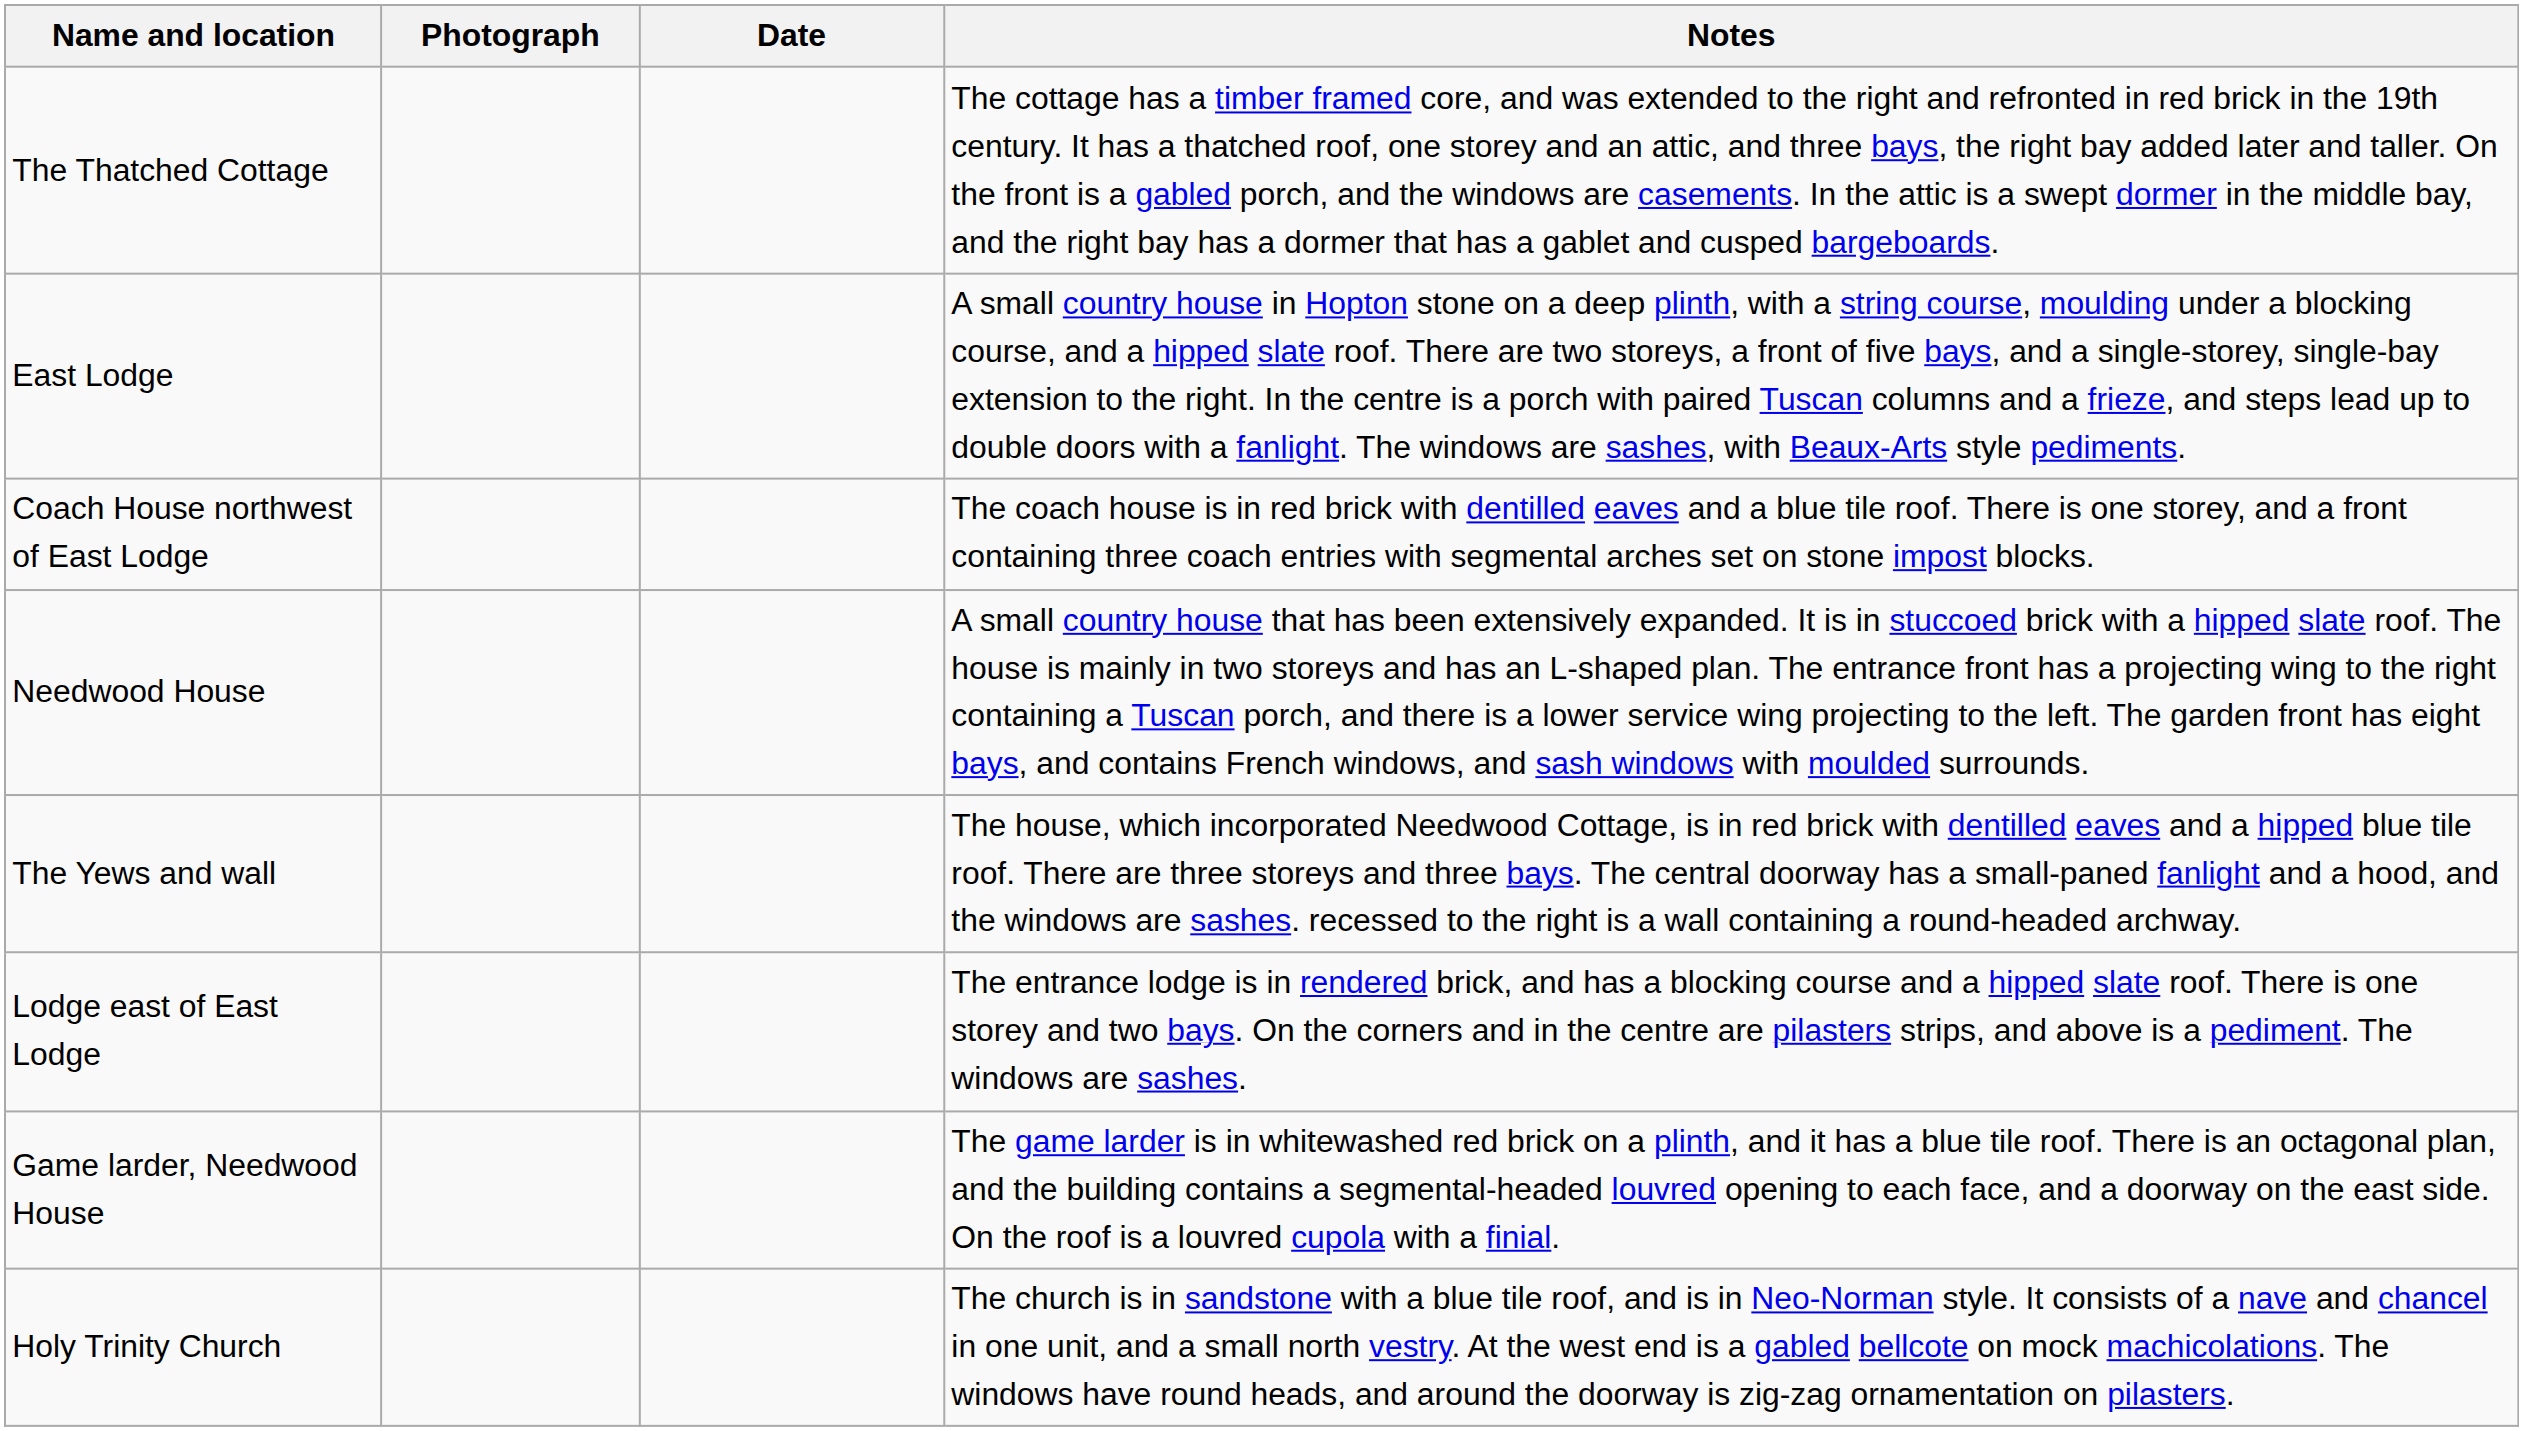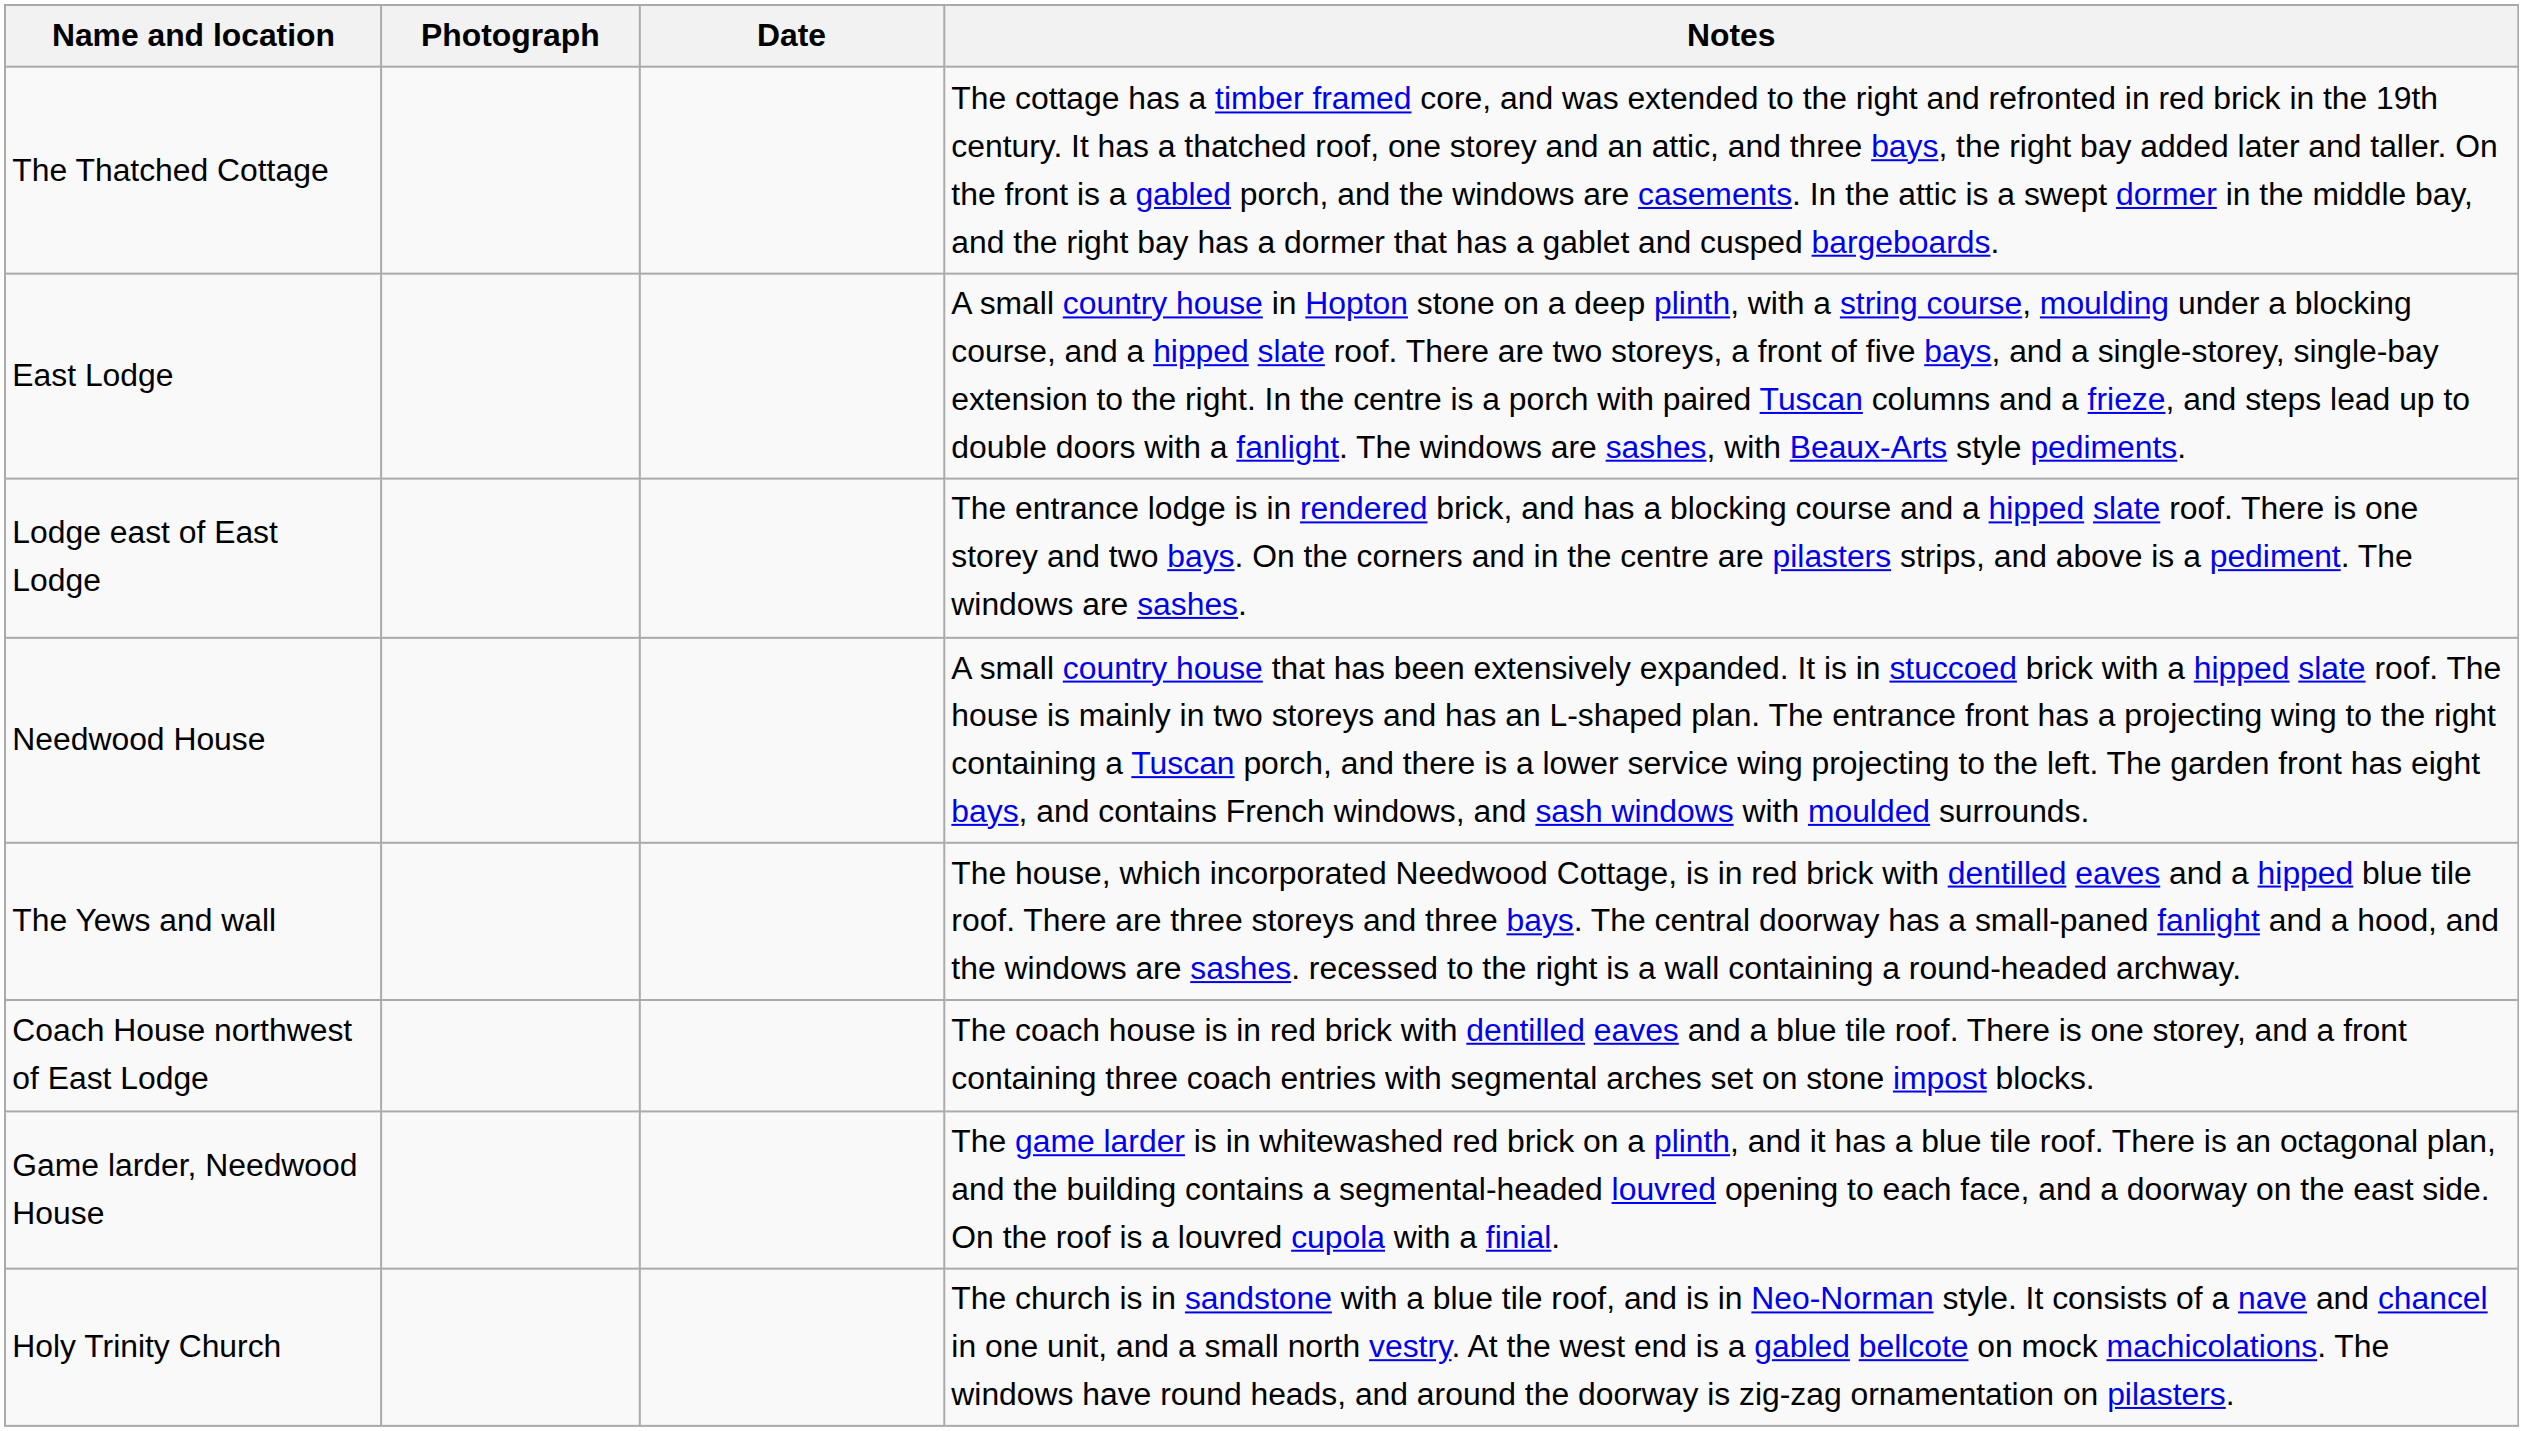rows swapped: Lodge east of East Lodge <-> Coach House northwest of East Lodge
